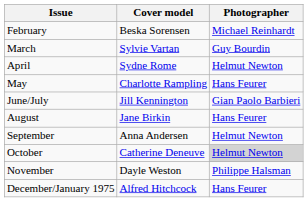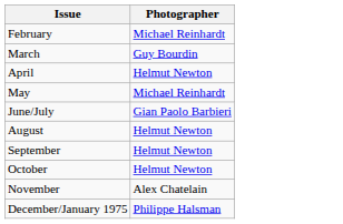- column: Cover model | Beska Sorensen | Sylvie Vartan | Sydne Rome | Charlotte Rampling | Jill Kennington | Jane Birkin | Anna Andersen | Catherine Deneuve | Dayle Weston | Alfred Hitchcock
May | Photographer: Hans Feurer -> Michael Reinhardt
August | Photographer: Hans Feurer -> Helmut Newton
October | Photographer: lightgrey background -> no background
November | Photographer: Philippe Halsman -> Alex Chatelain
December/January 1975 | Photographer: Hans Feurer -> Philippe Halsman
